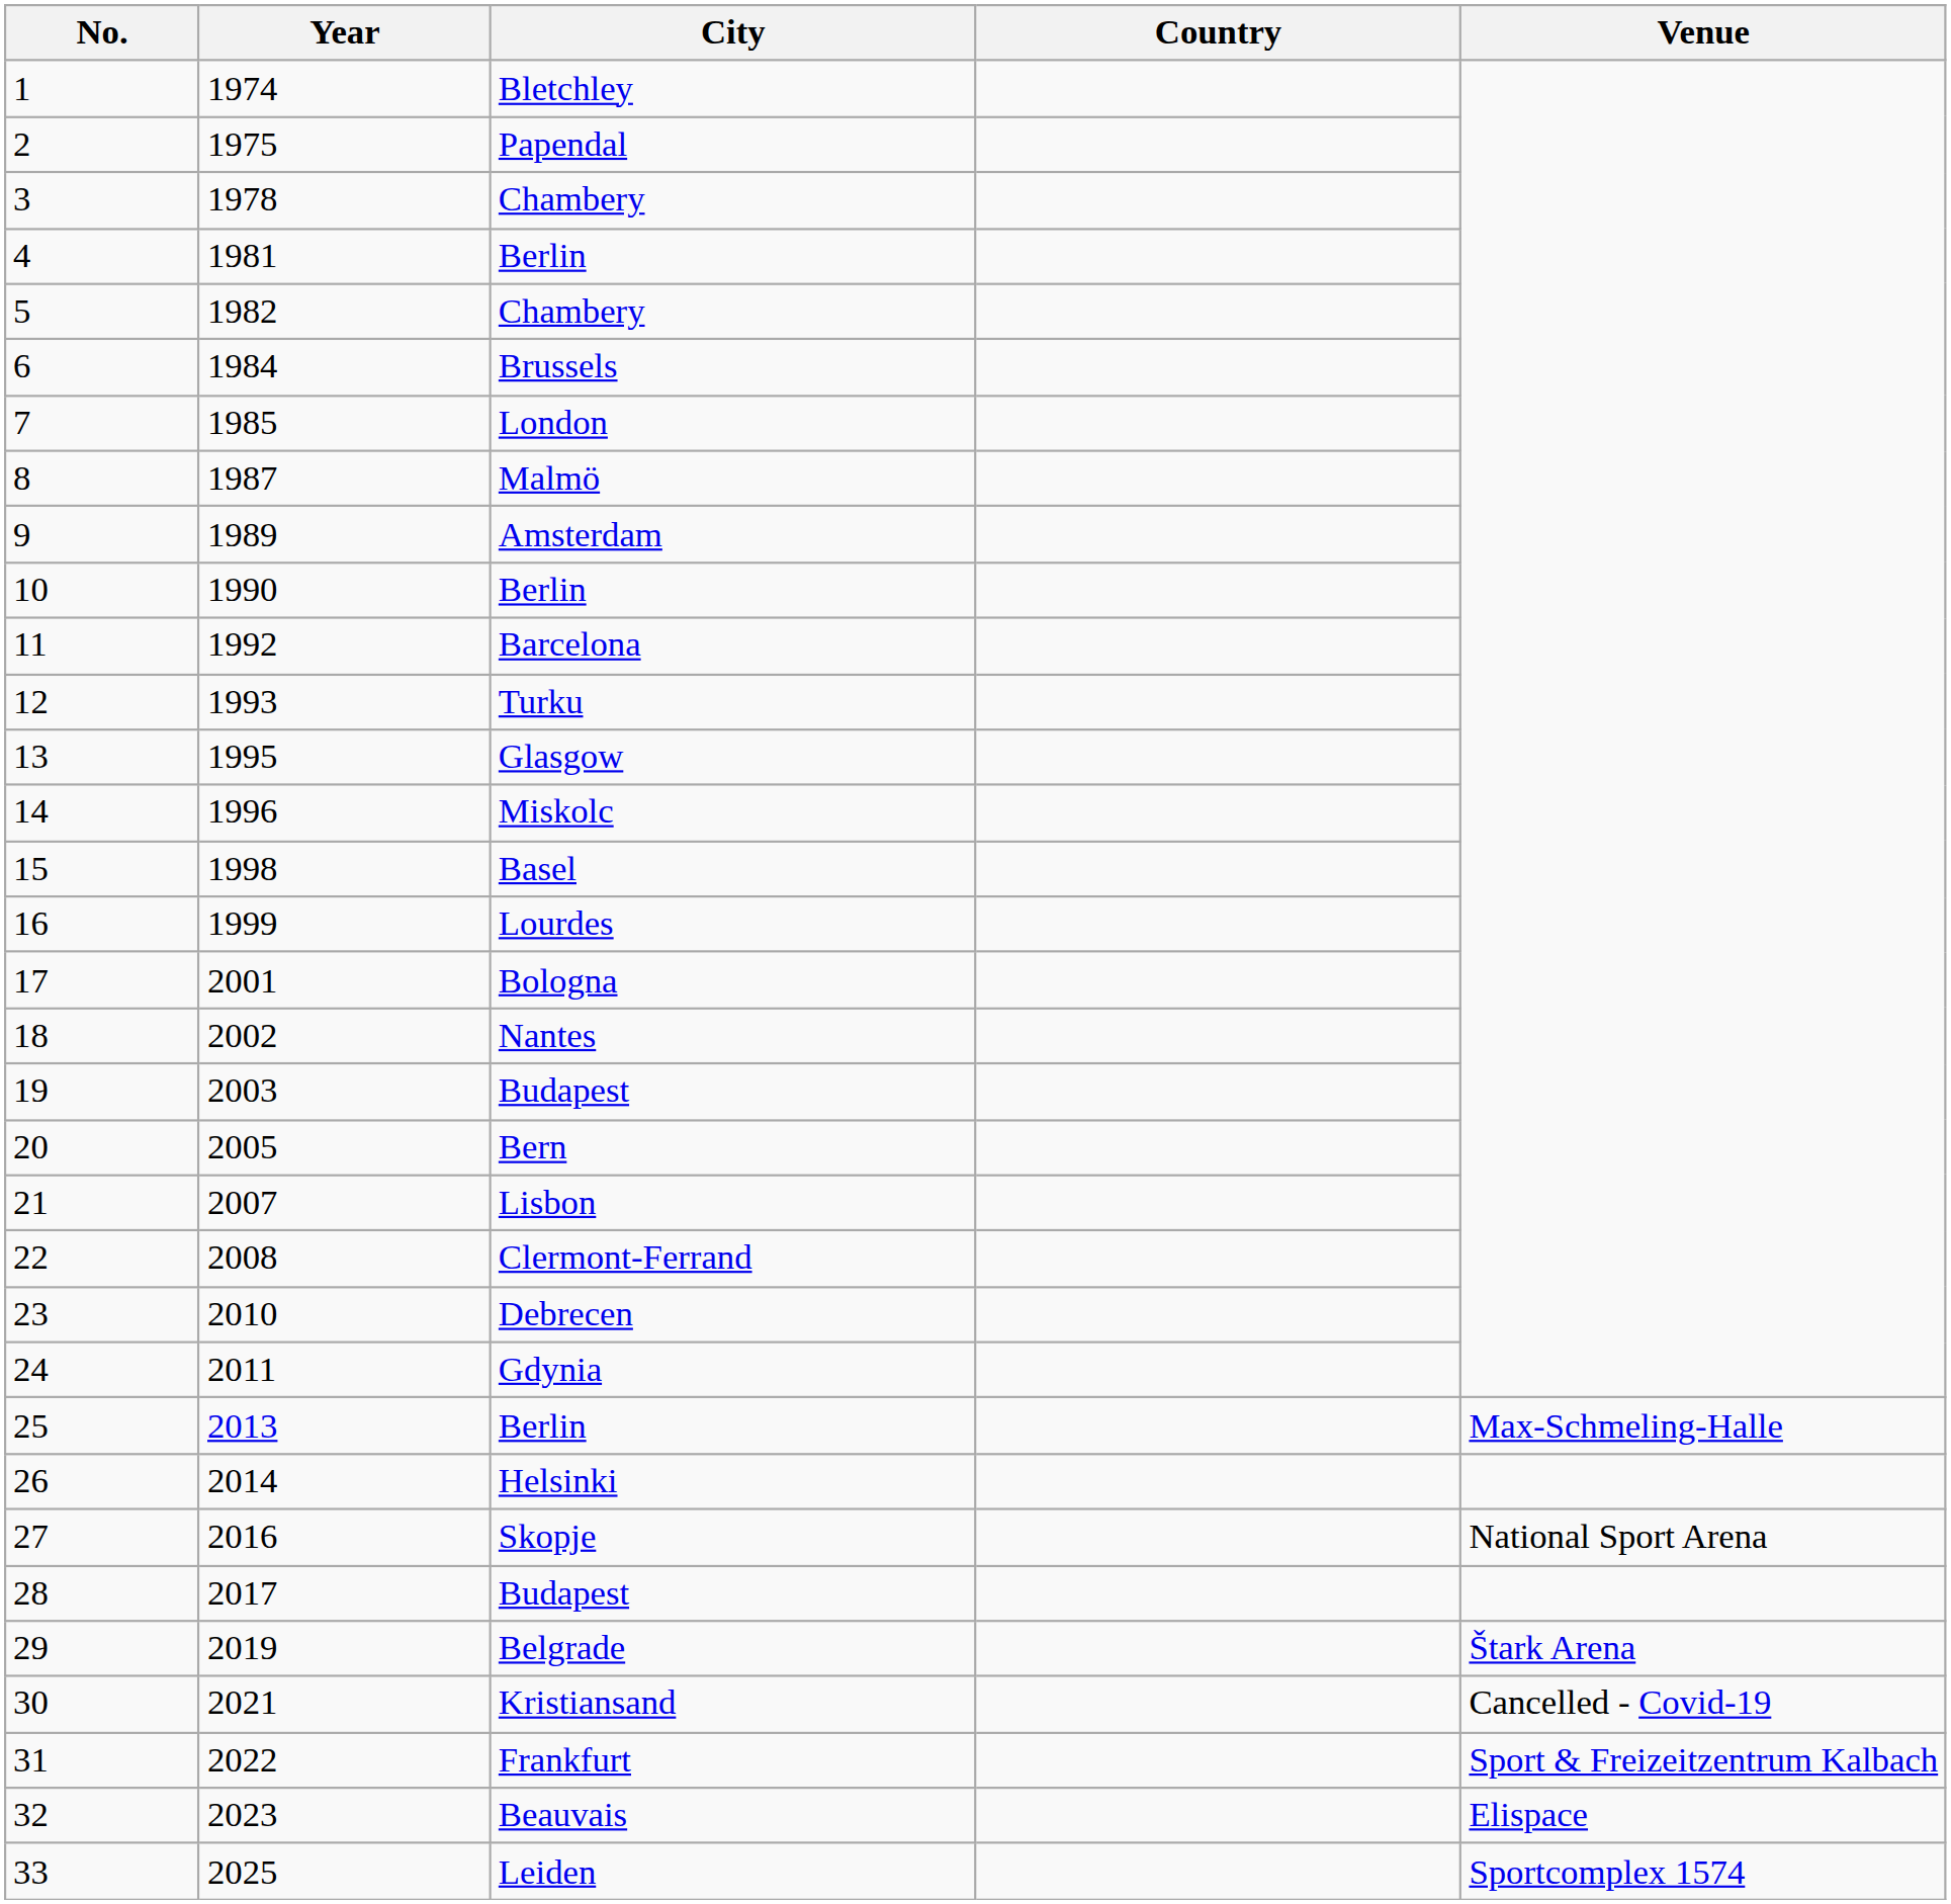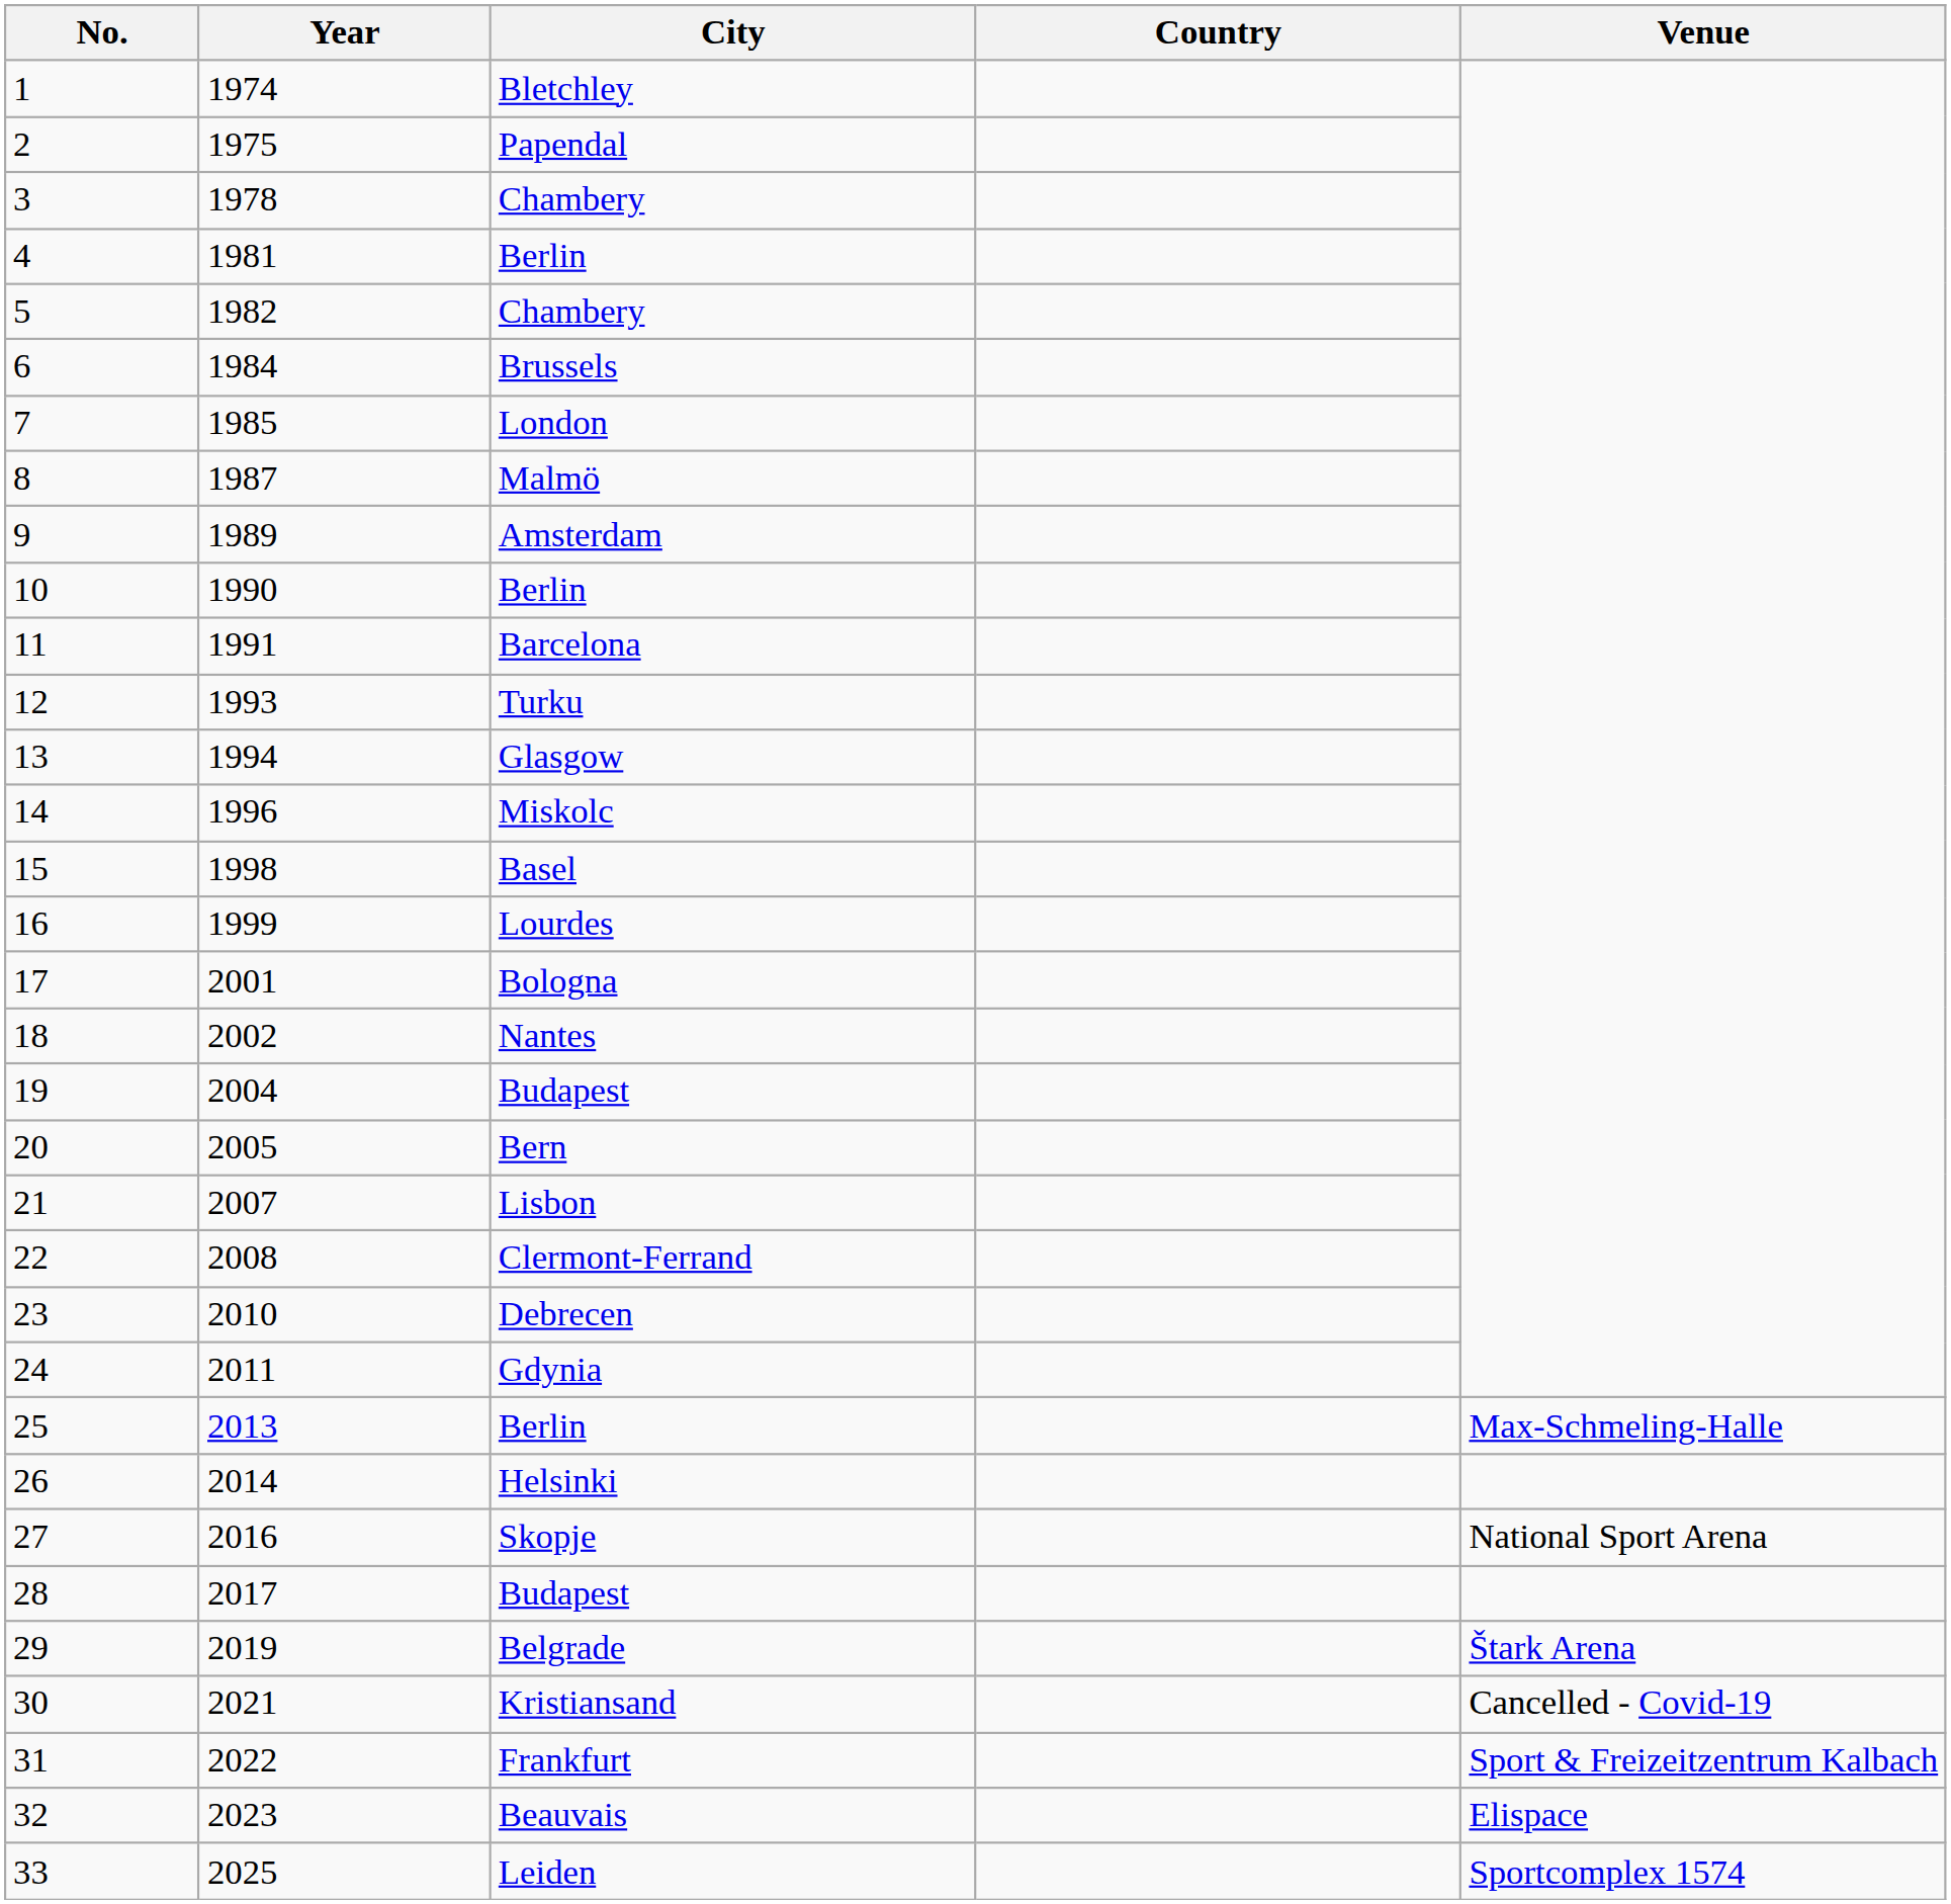11 | Year: 1992 -> 1991
13 | Year: 1995 -> 1994
19 | Year: 2003 -> 2004
